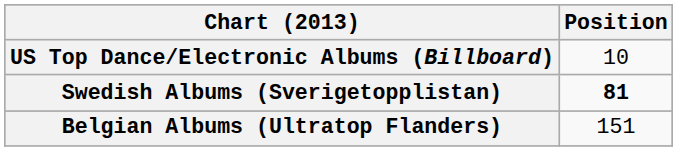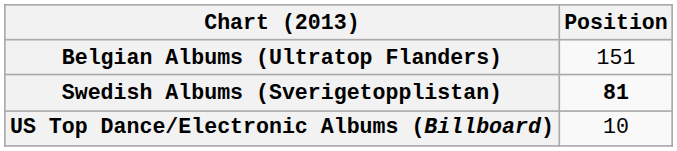rows swapped: Belgian Albums (Ultratop Flanders) <-> US Top Dance/Electronic Albums (Billboard)
